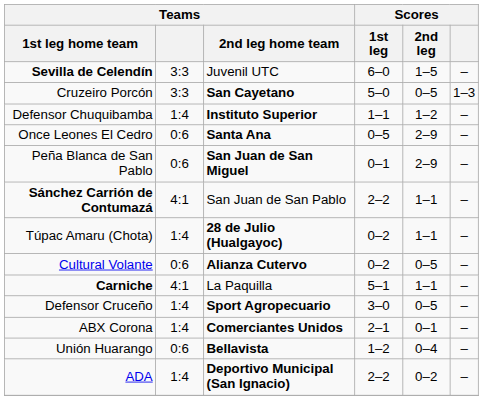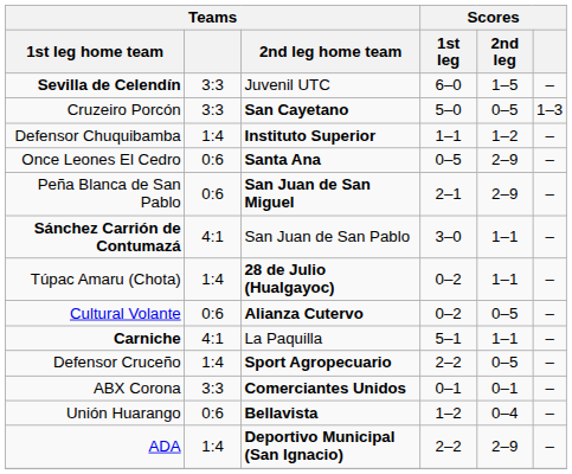Peña Blanca de San Pablo | Scores / 1st leg: 0–1 -> 2–1
Sánchez Carrión de Contumazá | Scores / 1st leg: 2–2 -> 3–0
Defensor Cruceño | Scores / 1st leg: 3–0 -> 2–2
ABX Corona | Teams: 1:4 -> 3:3
ABX Corona | Scores / 1st leg: 2–1 -> 0–1
ADA | Scores / 2nd leg: 0–2 -> 2–9
